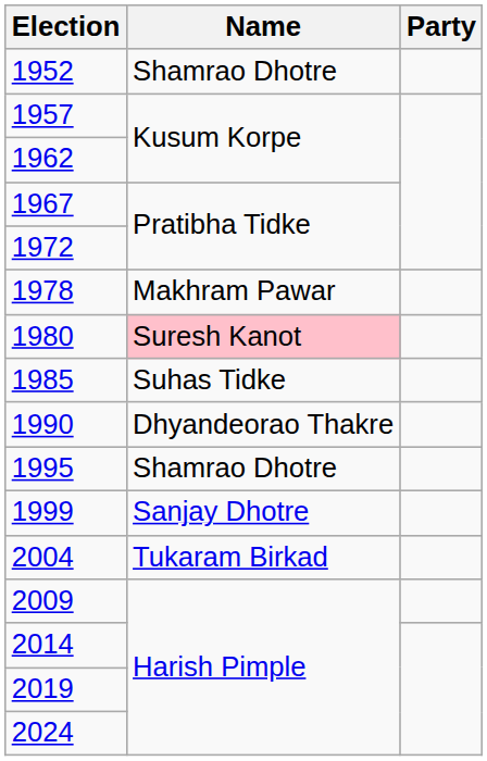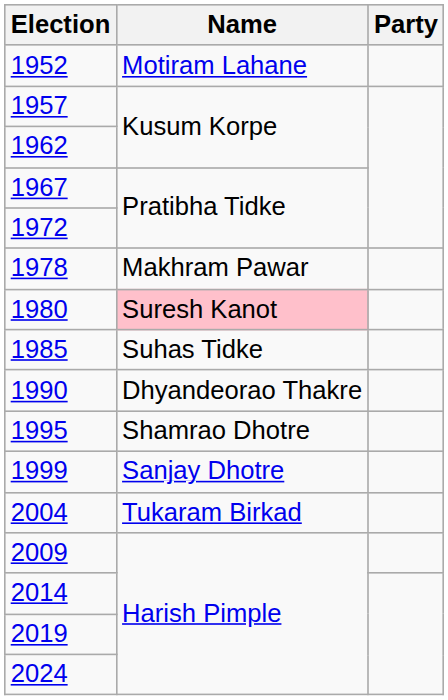1952 | Name: Shamrao Dhotre -> Motiram Lahane
